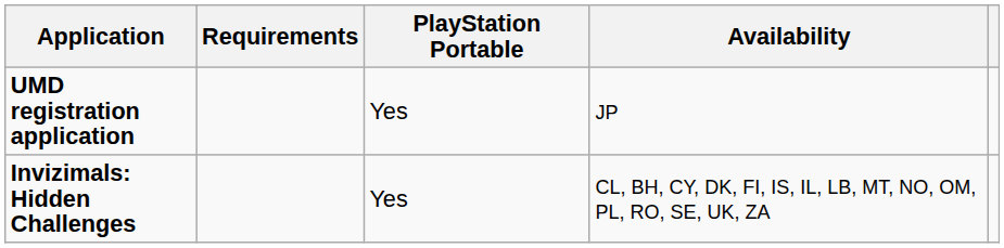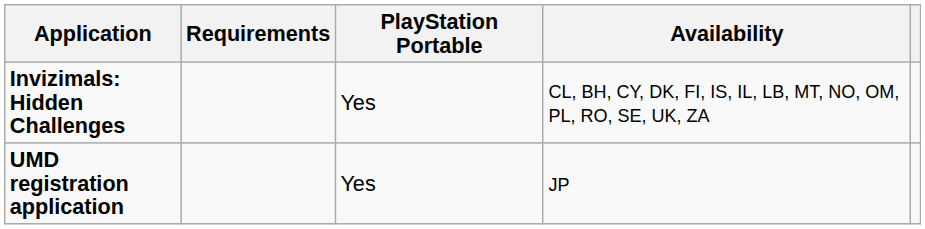rows swapped: Invizimals: Hidden Challenges <-> UMD registration application
